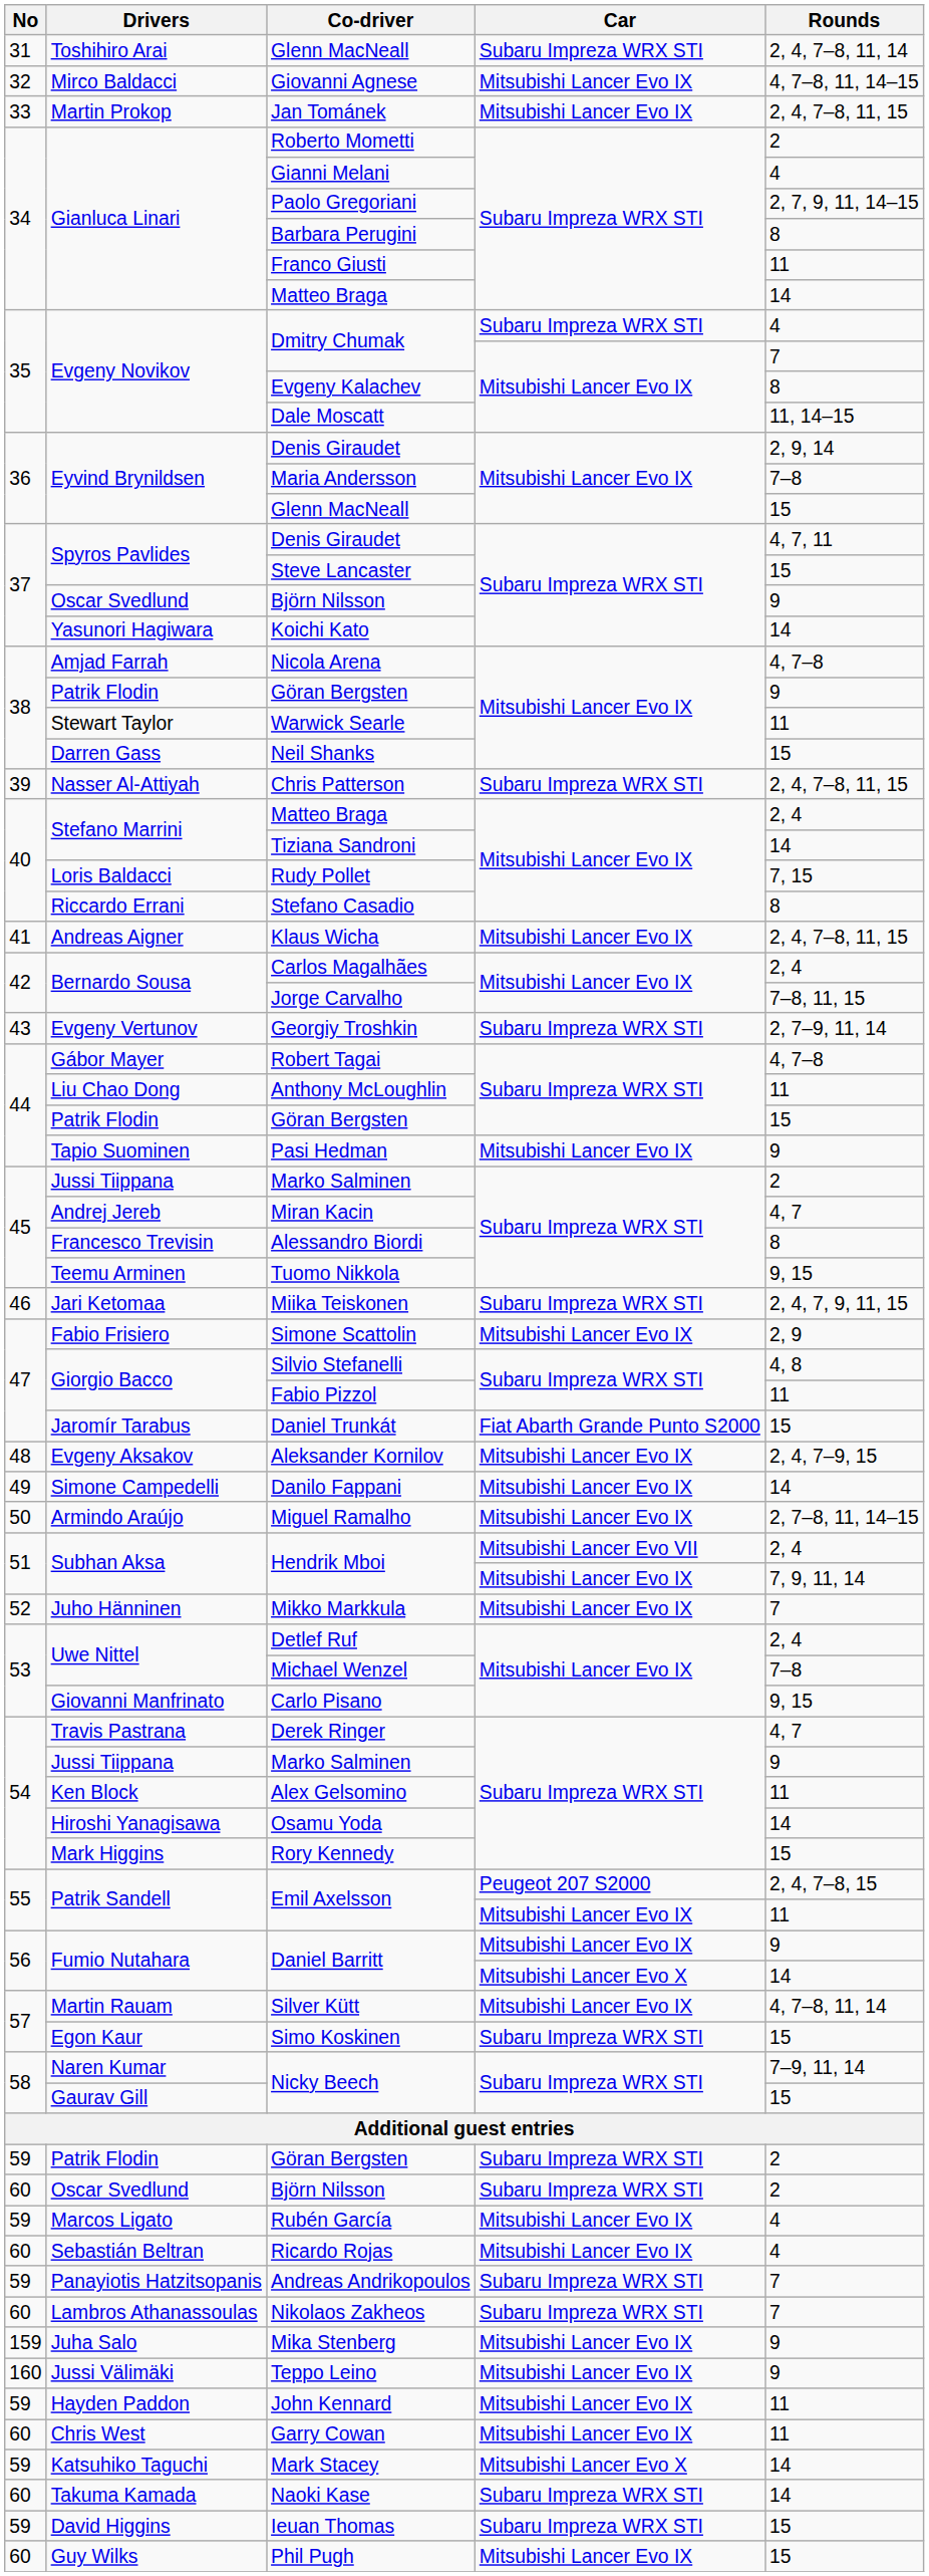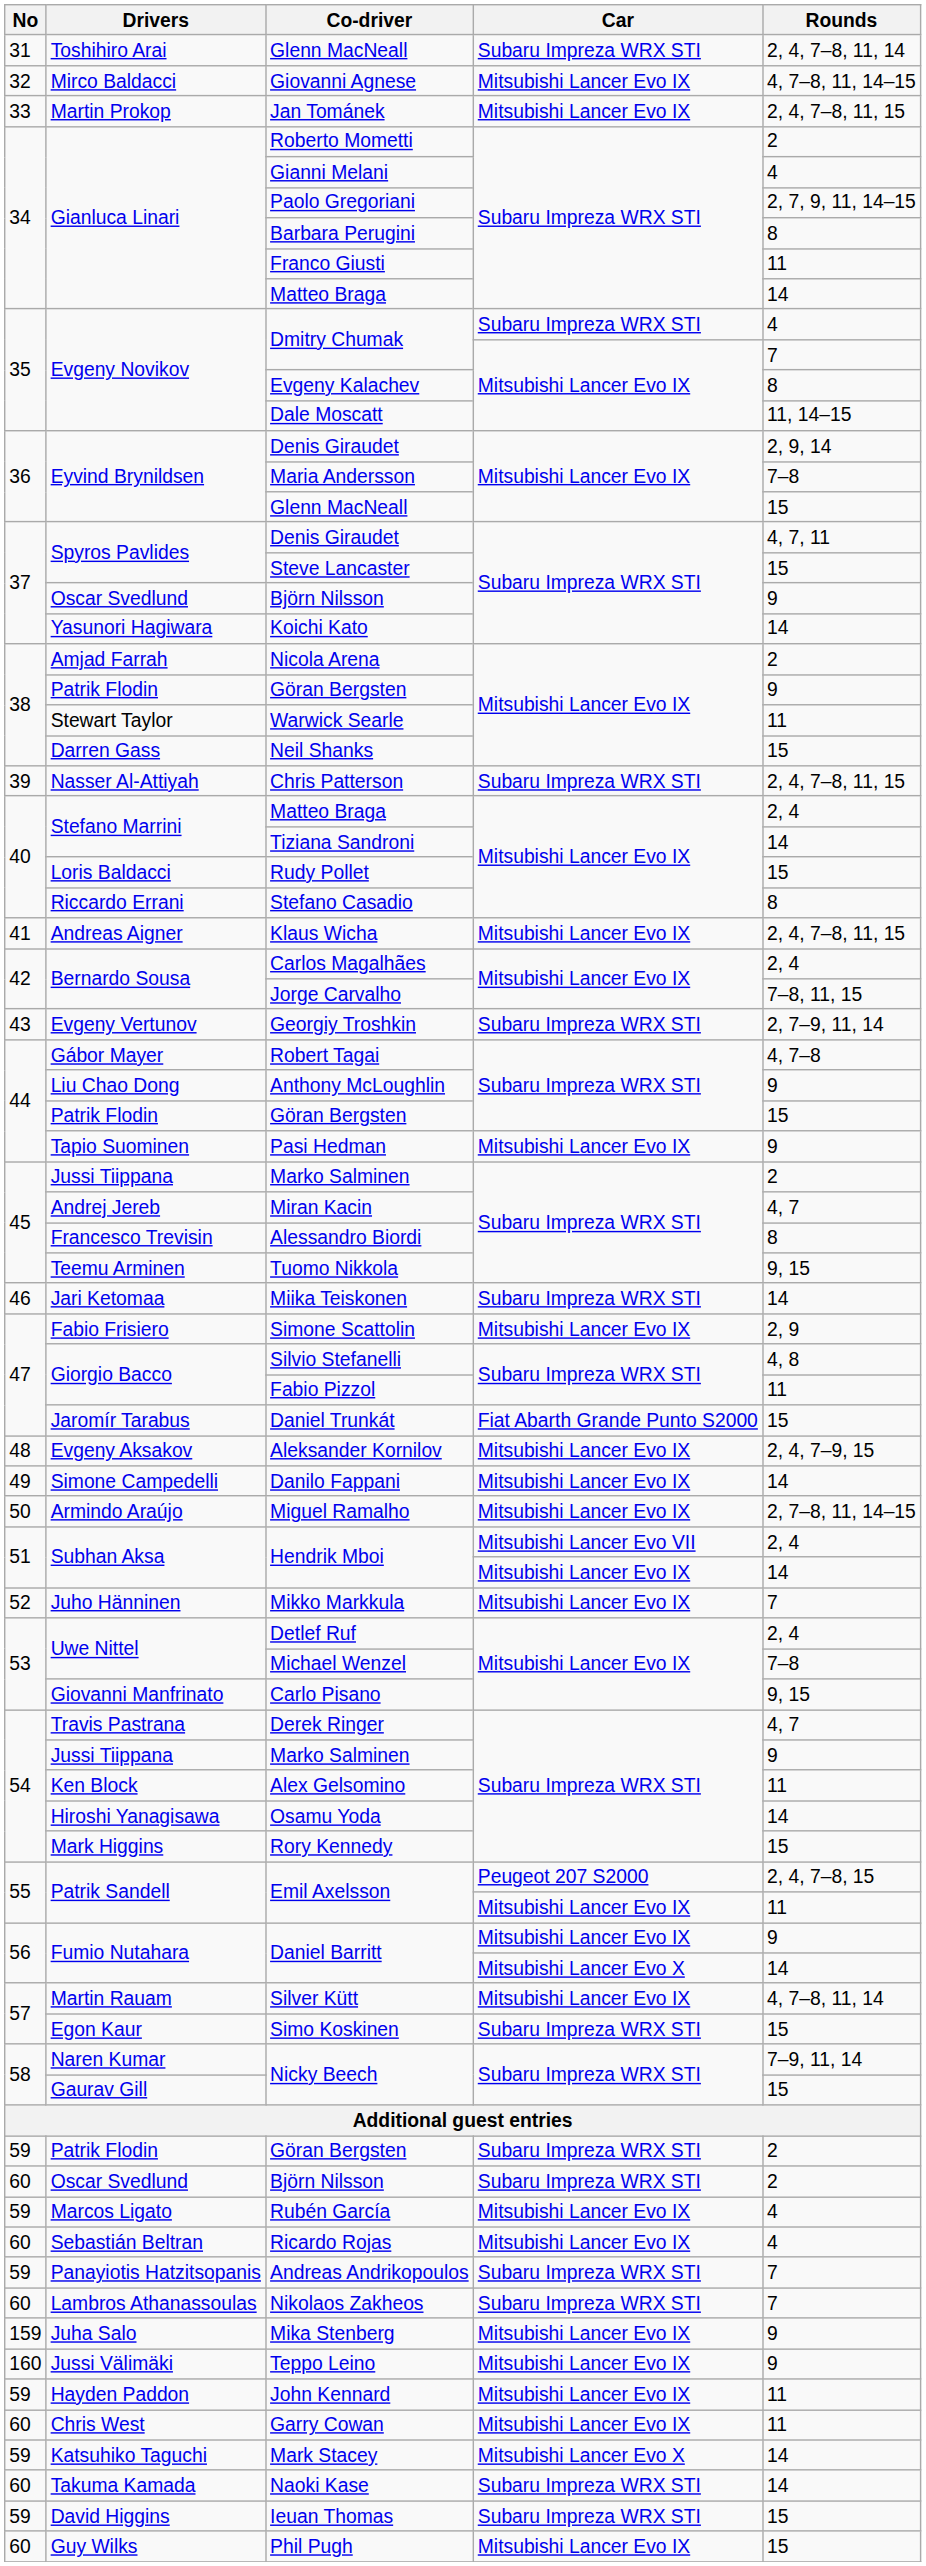Nicola Arena | Rounds: 4, 7–8 -> 2
Rudy Pollet | Rounds: 7, 15 -> 15
Anthony McLoughlin | Rounds: 11 -> 9
Miika Teiskonen | Rounds: 2, 4, 7, 9, 11, 15 -> 14
Hendrik Mboi / Mitsubishi Lancer Evo IX | Rounds: 7, 9, 11, 14 -> 14
